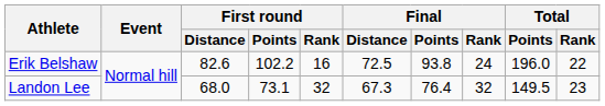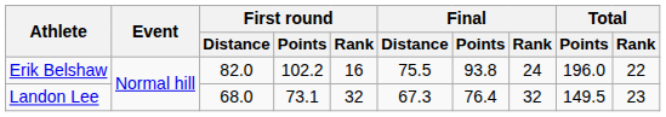Erik Belshaw | First round / Distance: 82.6 -> 82.0
Erik Belshaw | Final / Distance: 72.5 -> 75.5
